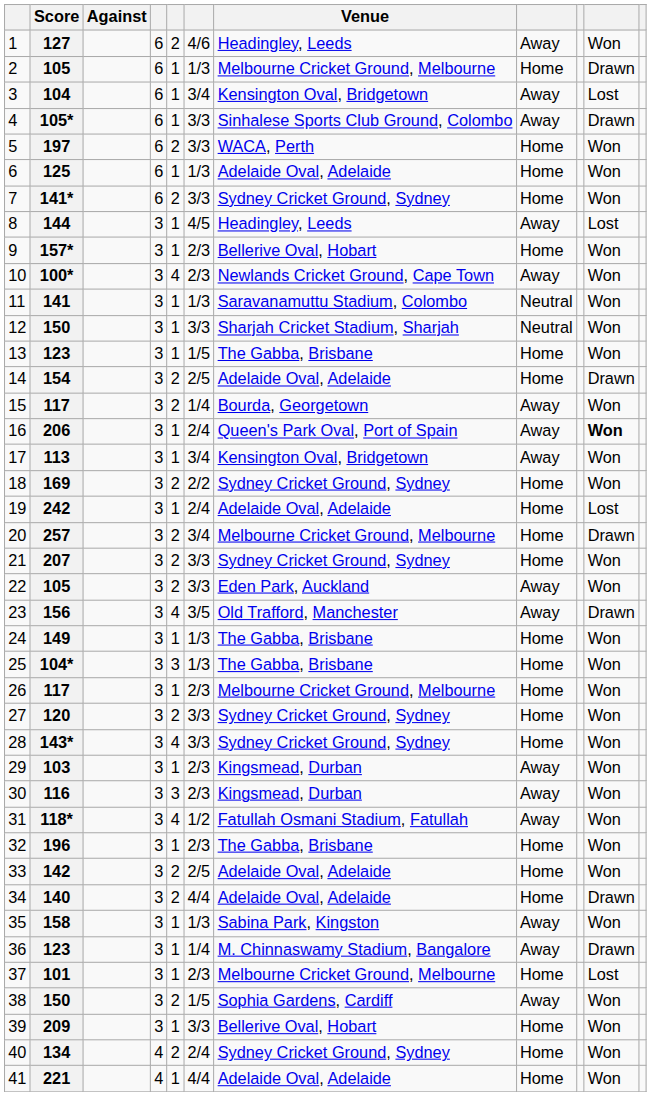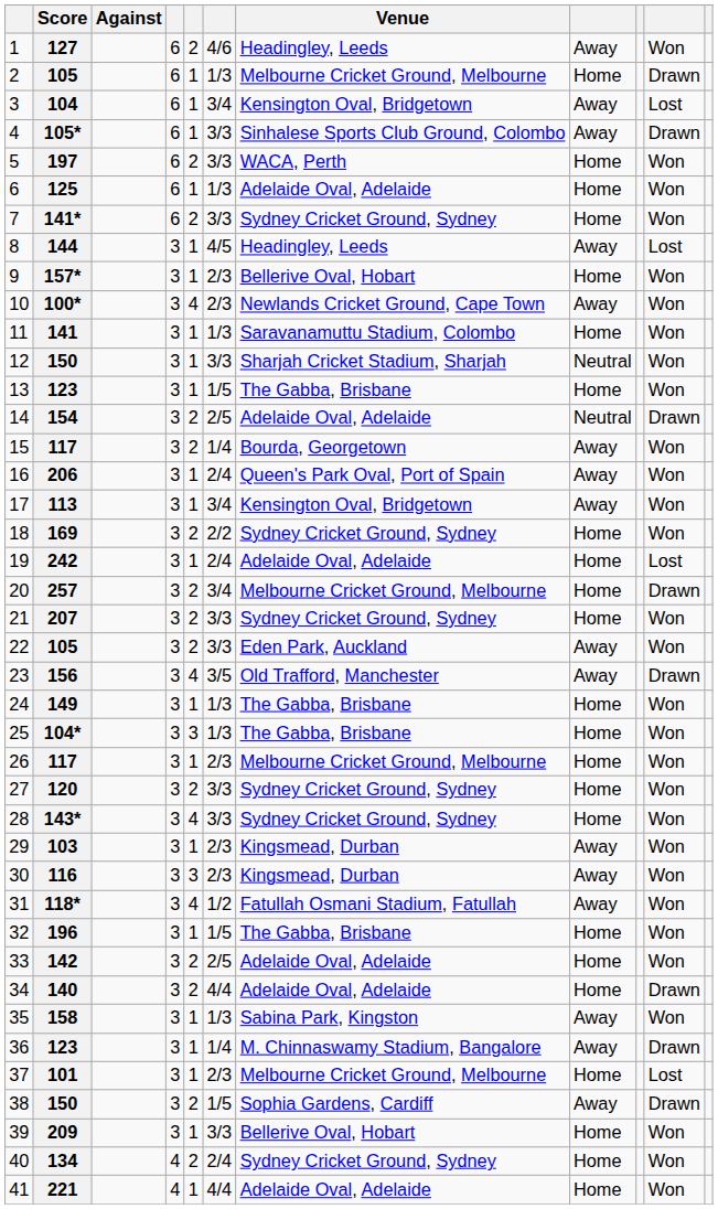141 | column 8: Neutral -> Home
154 | column 8: Home -> Neutral
206 | column 10: bold -> normal
196 | column 6: 2/3 -> 1/5
38 / 150 | column 10: Won -> Drawn
